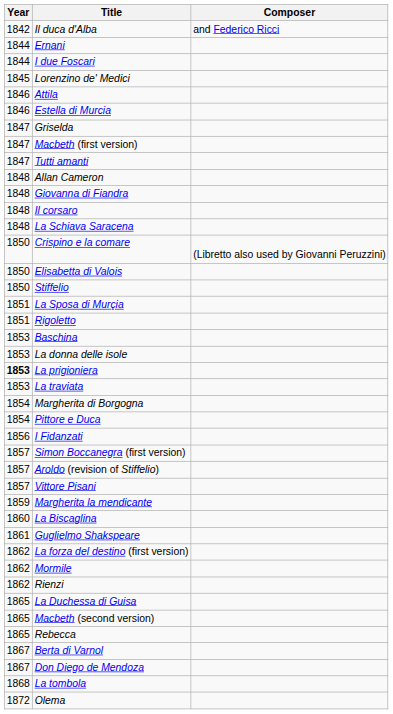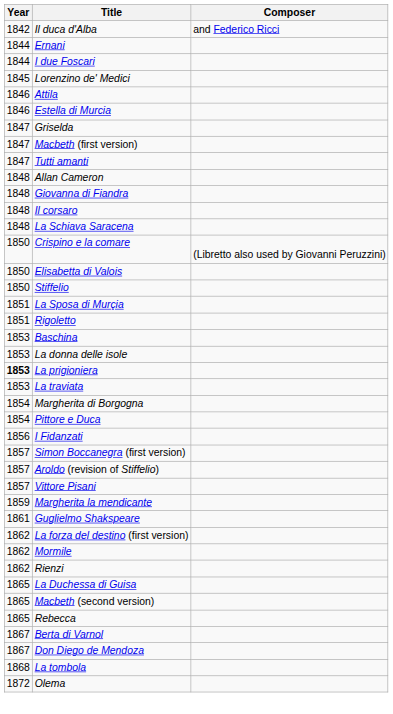- row: 1860 | La Biscaglina
